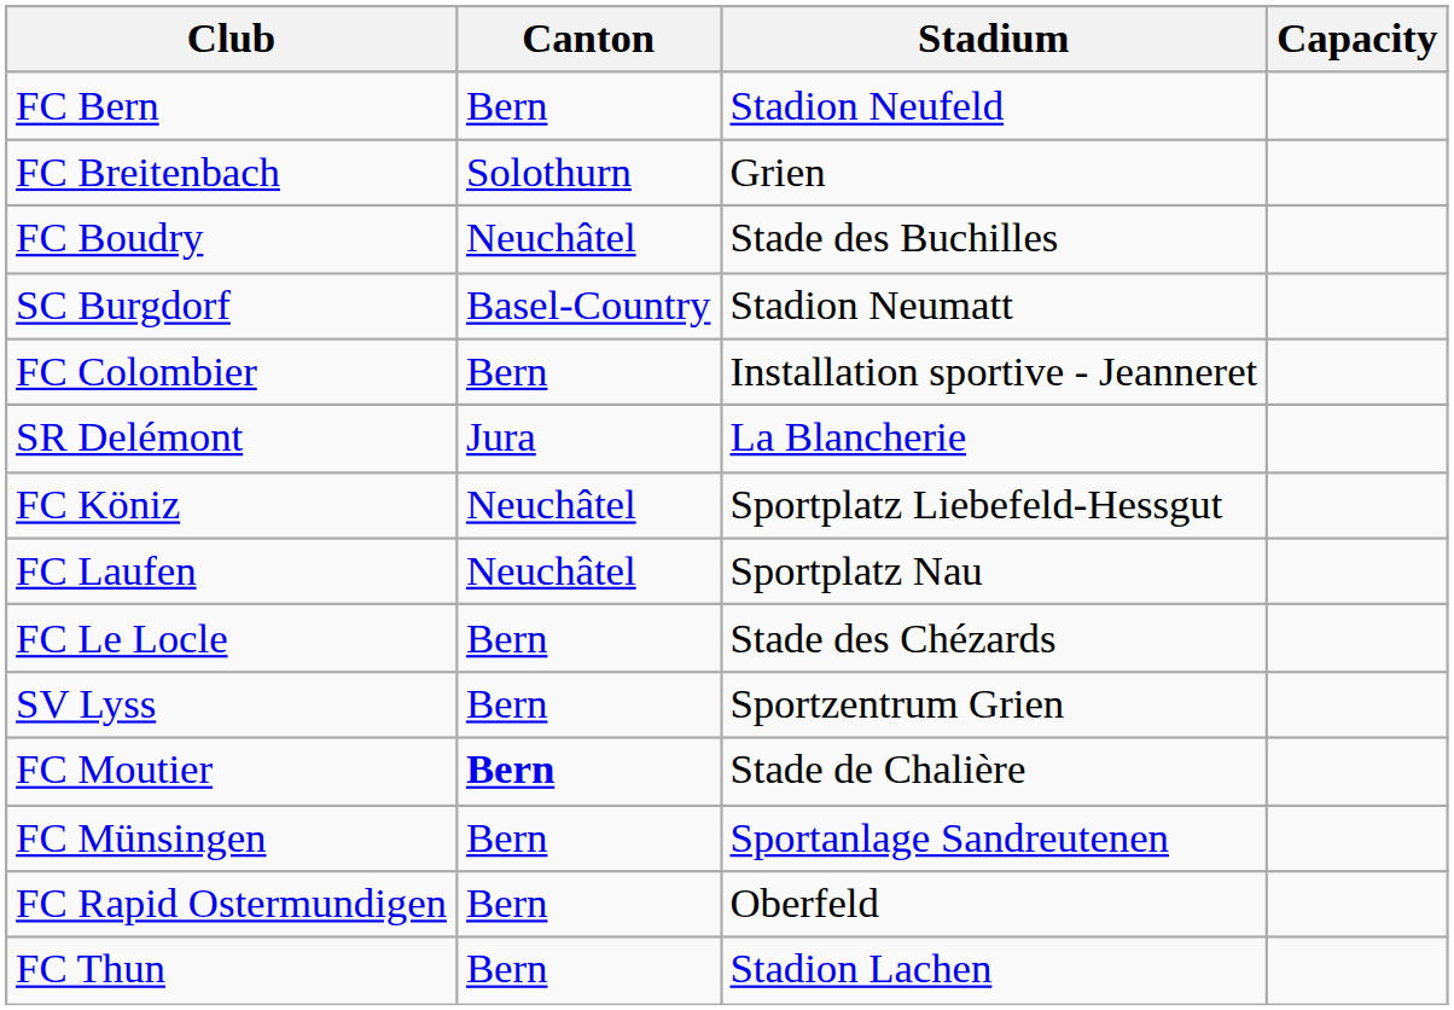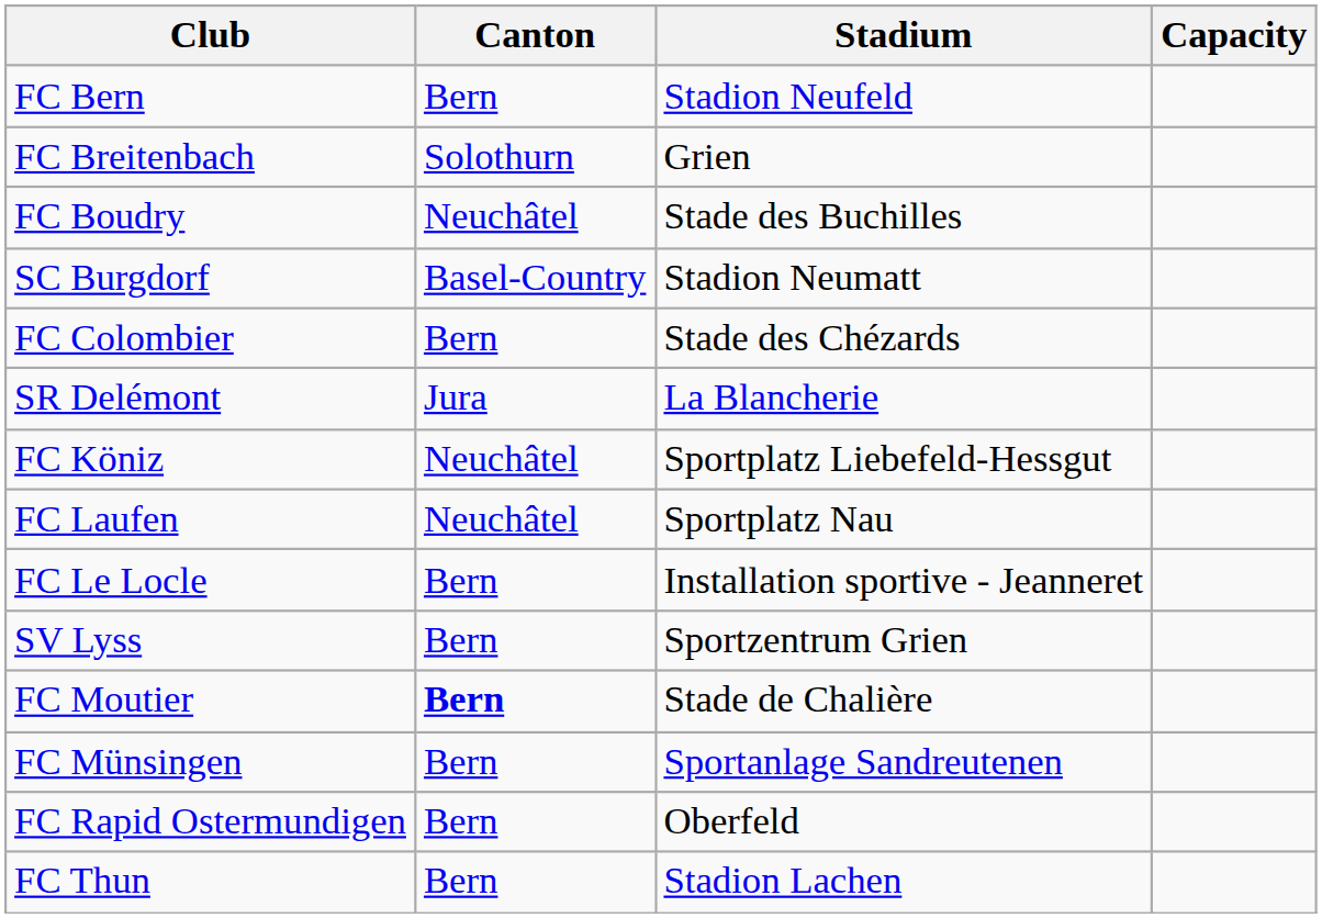FC Colombier | Stadium: Installation sportive - Jeanneret -> Stade des Chézards
FC Le Locle | Stadium: Stade des Chézards -> Installation sportive - Jeanneret
